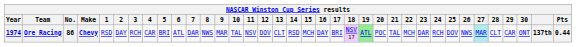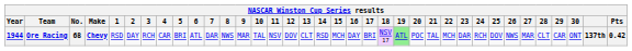Ore Racing | Year: 1974 -> 1944
Ore Racing | No.: 86 -> 68
Ore Racing | 27: paleturquoise background -> no background
Ore Racing | Pts: 0.44 -> 0.42
